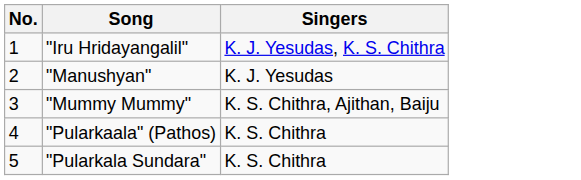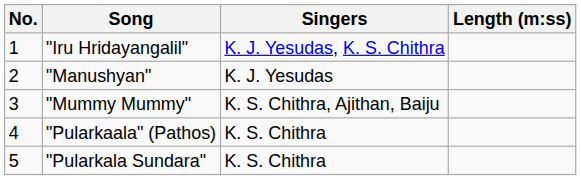+ column: Length (m:ss)
